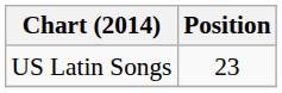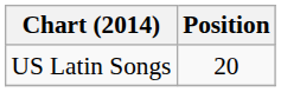US Latin Songs | Position: 23 -> 20
